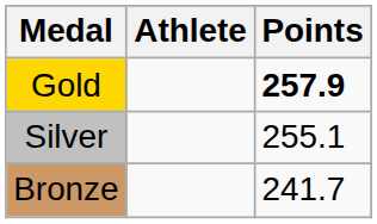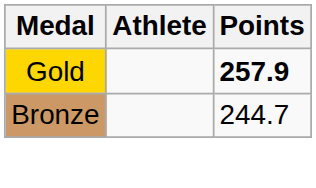- row: Silver | 255.1
Bronze | Points: 241.7 -> 244.7
